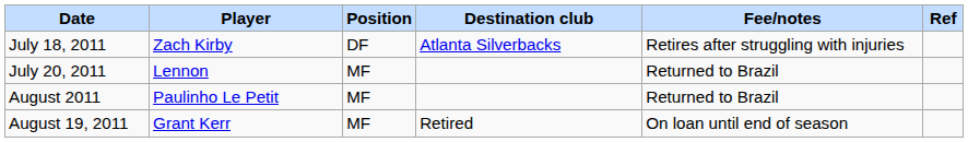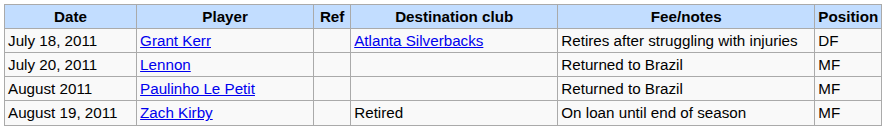columns swapped: Position <-> Ref
July 18, 2011 | Player: Zach Kirby -> Grant Kerr
August 19, 2011 | Player: Grant Kerr -> Zach Kirby
